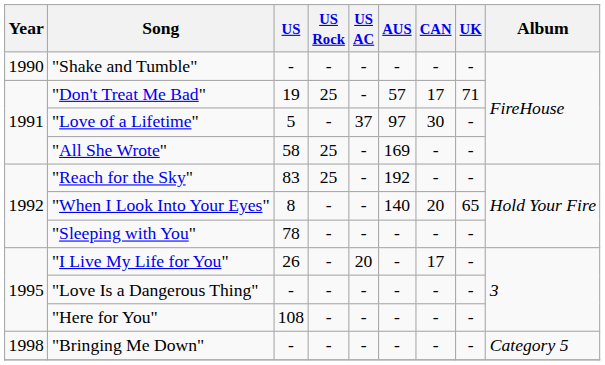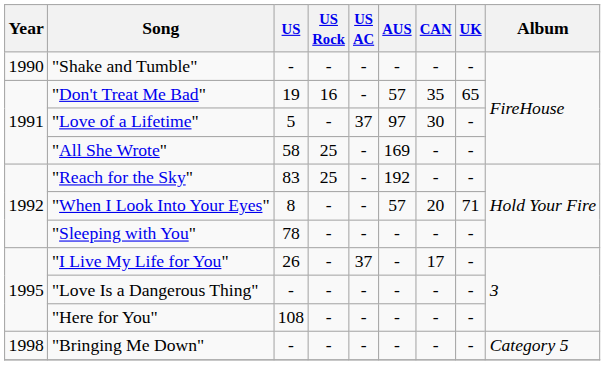"Don't Treat Me Bad" | US Rock: 25 -> 16
"Don't Treat Me Bad" | CAN: 17 -> 35
"Don't Treat Me Bad" | UK: 71 -> 65
"When I Look Into Your Eyes" | AUS: 140 -> 57
"When I Look Into Your Eyes" | UK: 65 -> 71
"I Live My Life for You" | US AC: 20 -> 37
